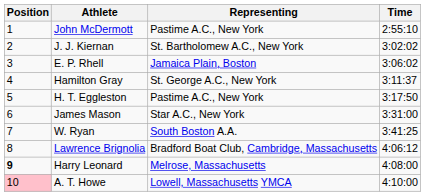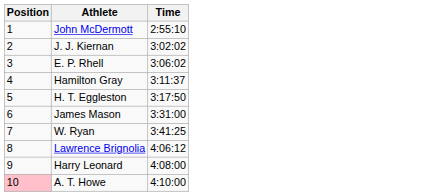- column: Representing | Pastime A.C., New York | St. Bartholomew A.C., New York | Jamaica Plain, Boston | St. George A.C., New York | Pastime A.C., New York | Star A.C., New York | South Boston A.A. | Bradford Boat Club, Cambridge, Massachusetts | Melrose, Massachusetts | Lowell, Massachusetts YMCA
Harry Leonard | Position: bold -> normal
